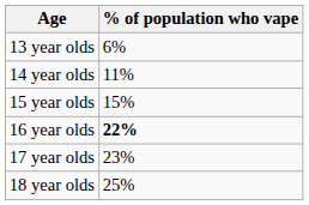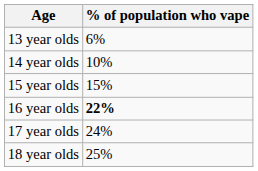14 year olds | % of population who vape: 11% -> 10%
17 year olds | % of population who vape: 23% -> 24%
